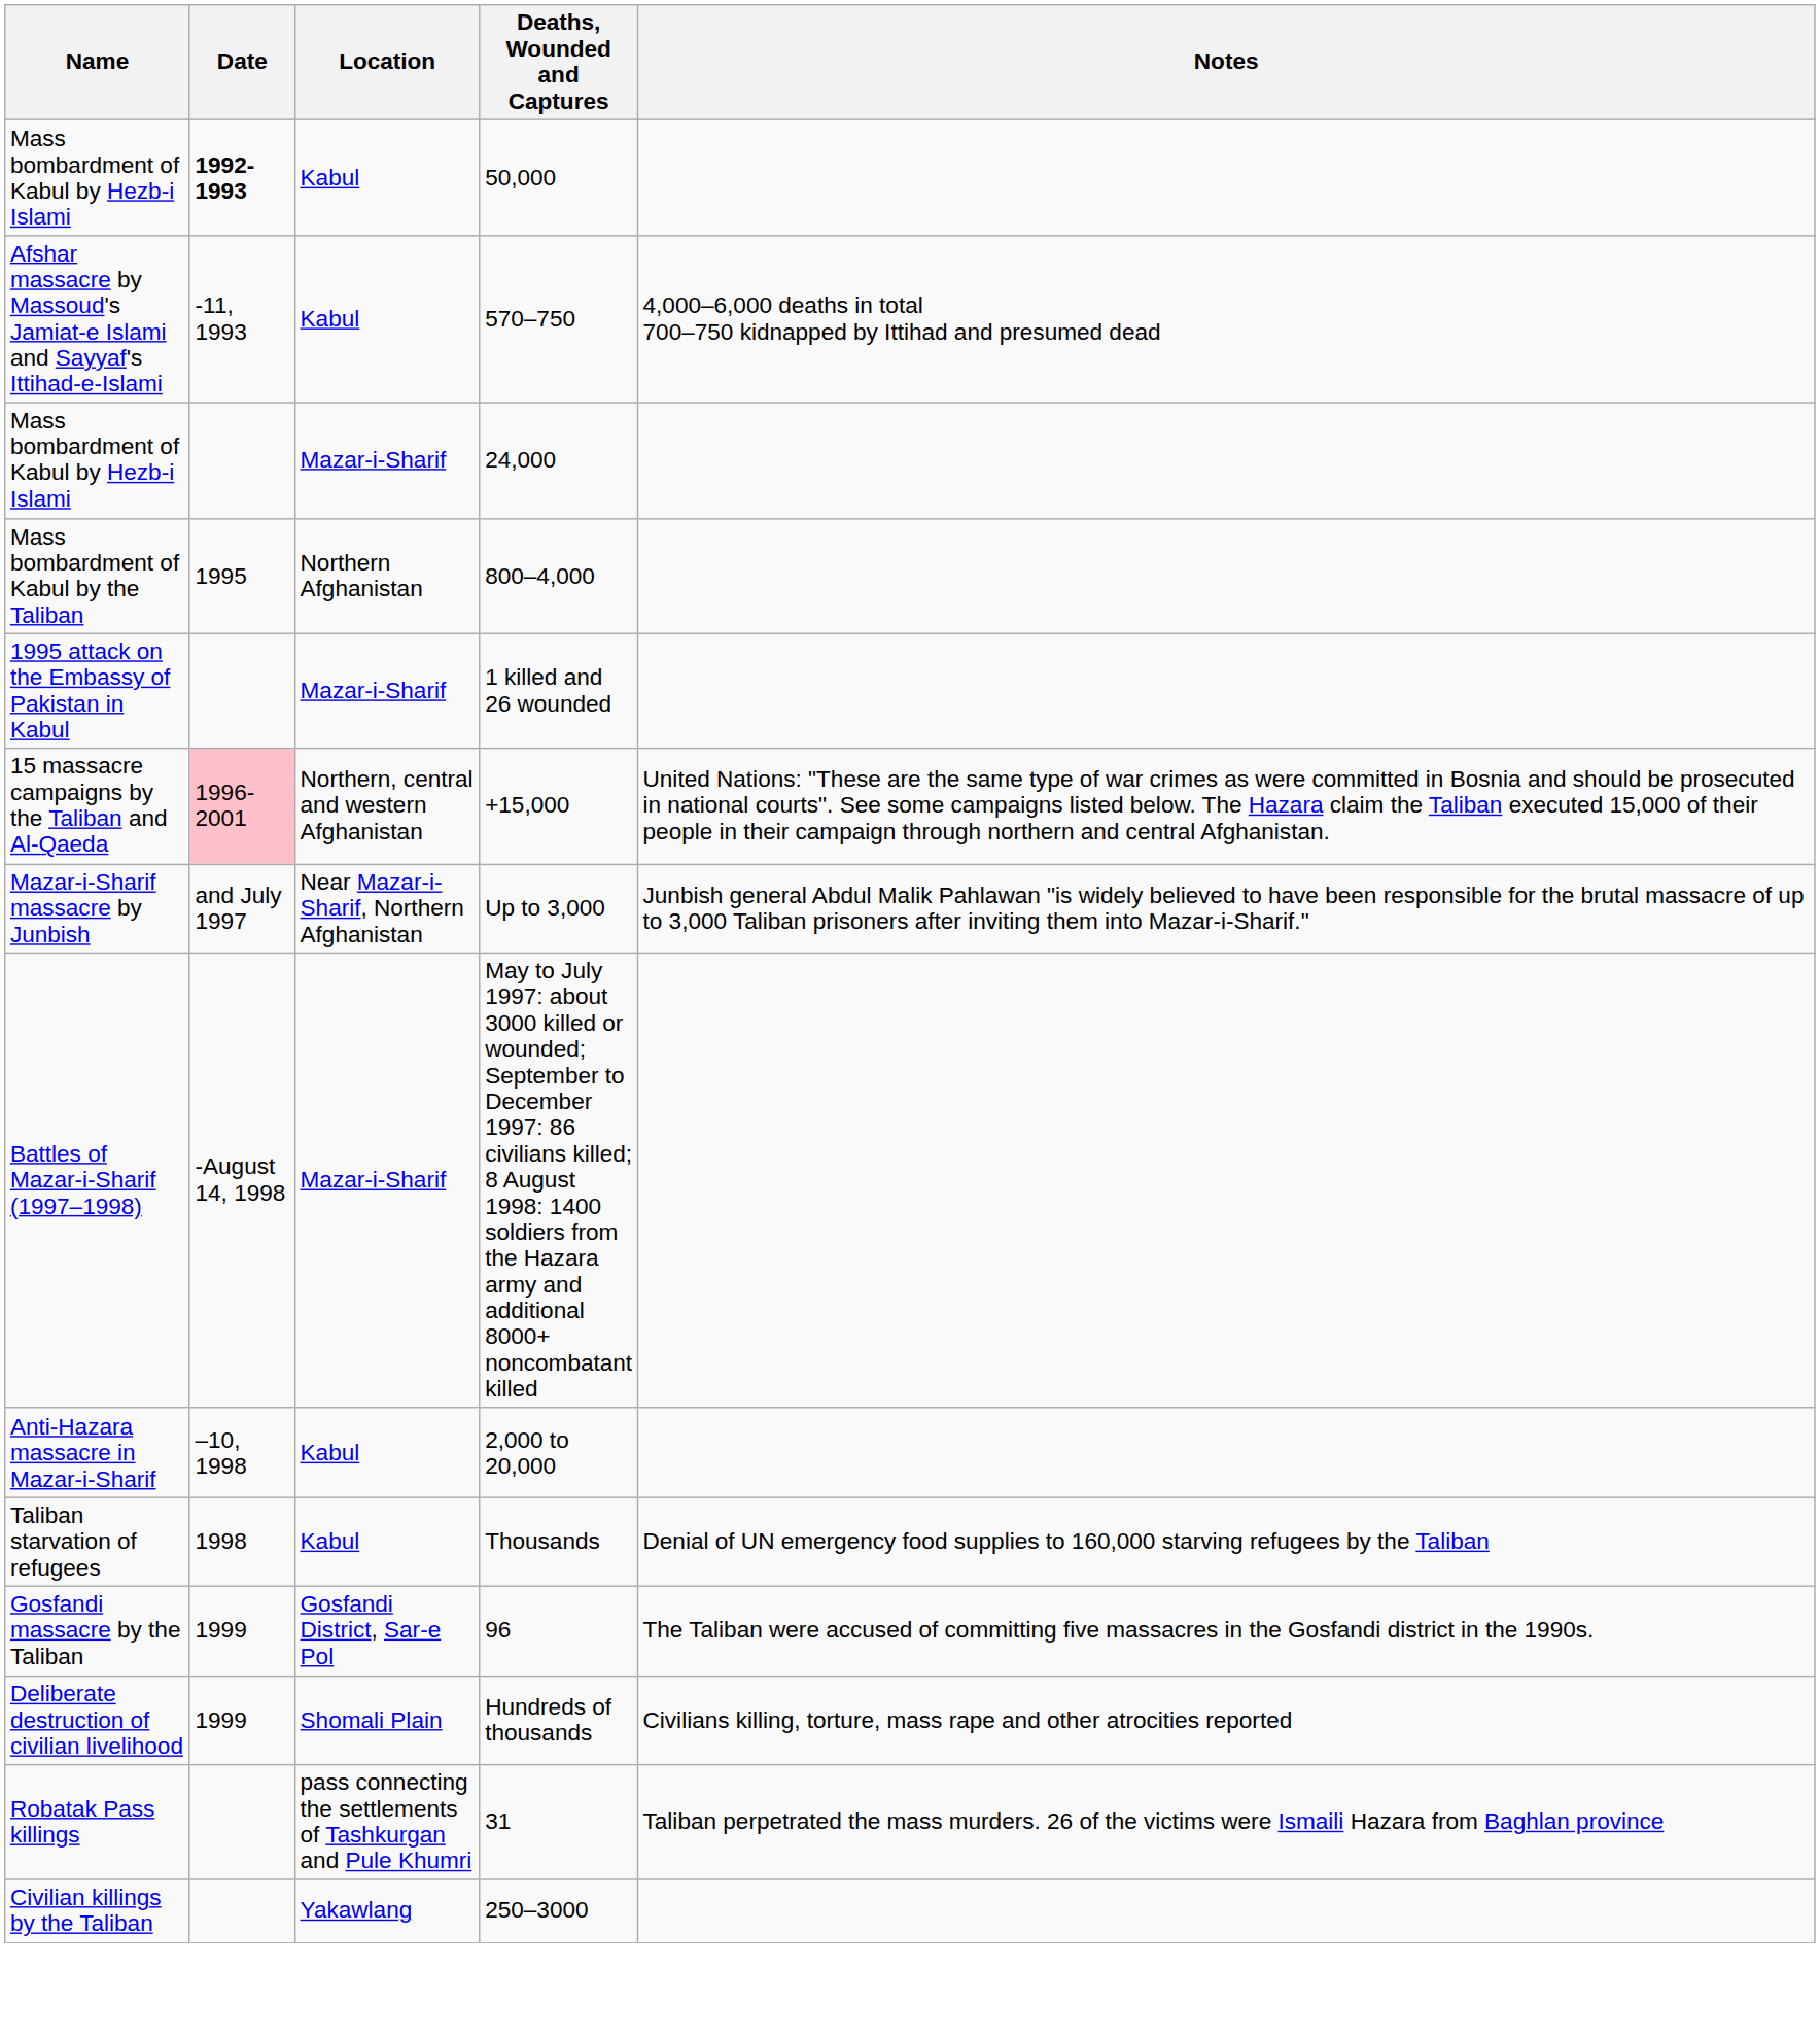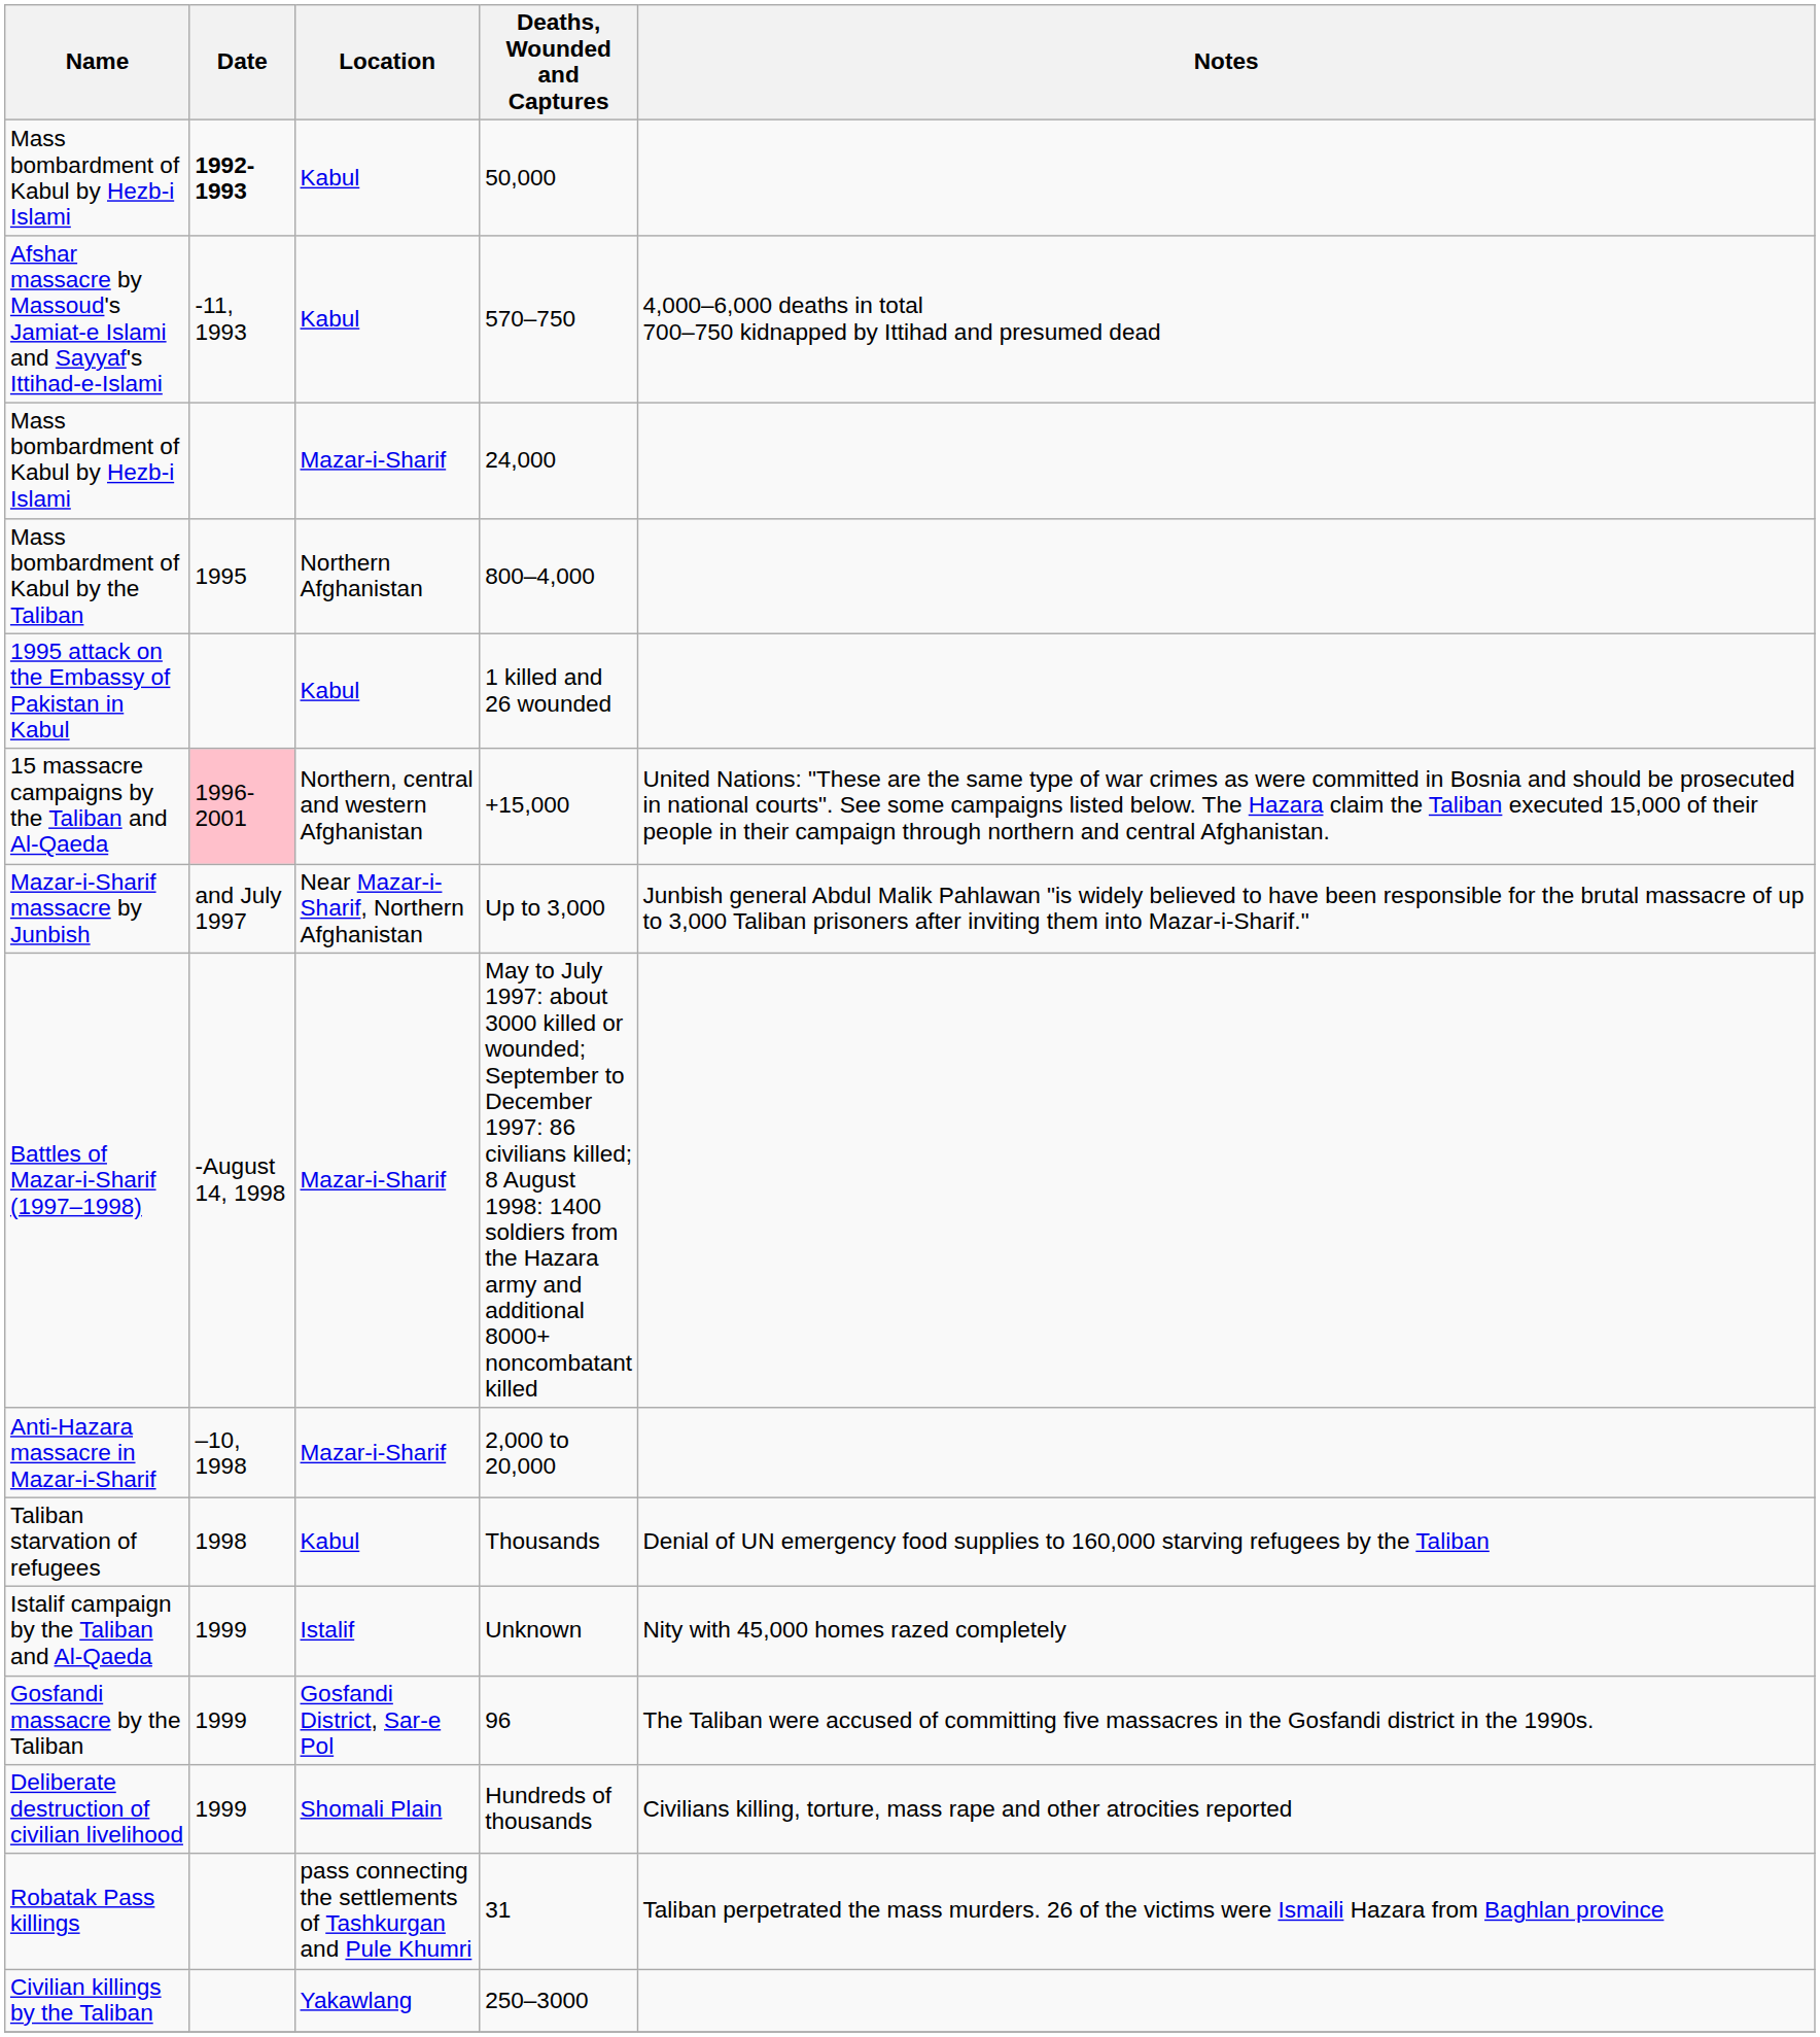1995 attack on the Embassy of Pakistan in Kabul | Location: Mazar-i-Sharif -> Kabul
Anti-Hazara massacre in Mazar-i-Sharif | Location: Kabul -> Mazar-i-Sharif
+ row: Istalif campaign by the Taliban and Al-Qaeda | 1999 | Istalif | Unknown | Nity with 45,000 homes razed completely
